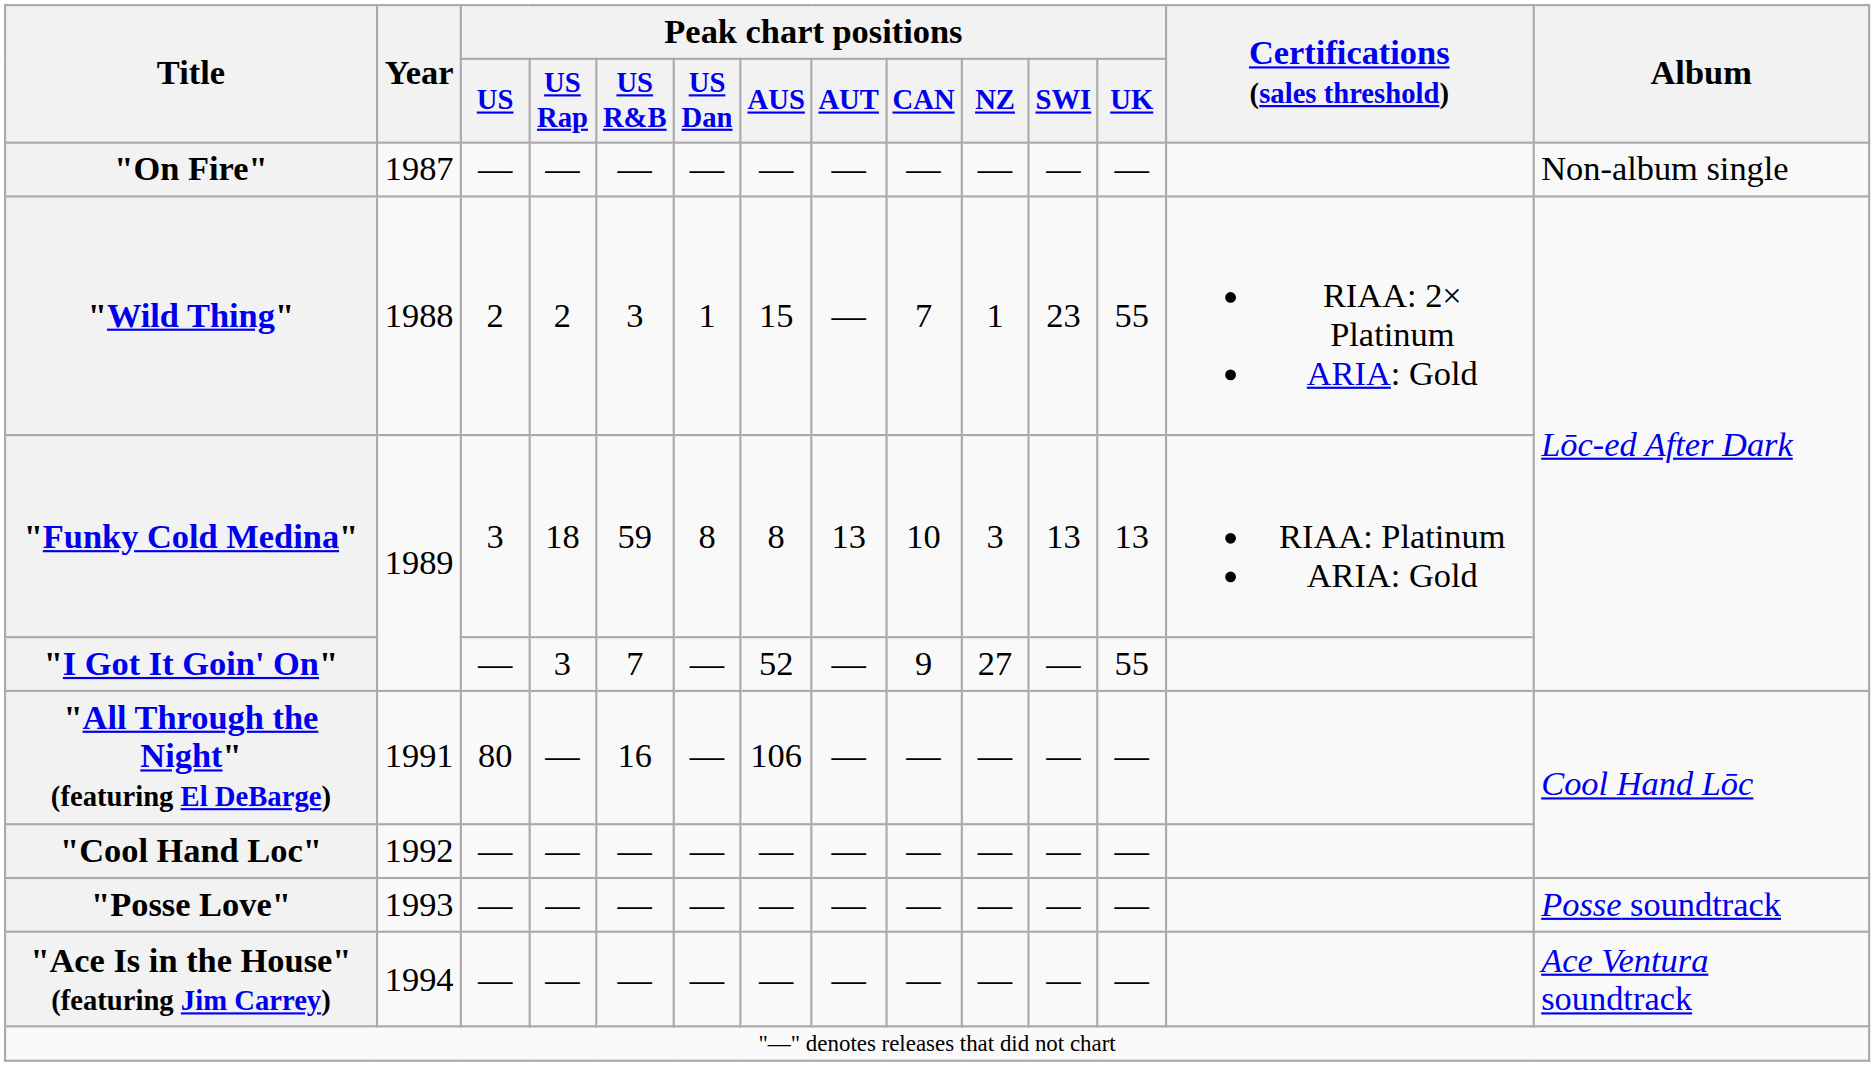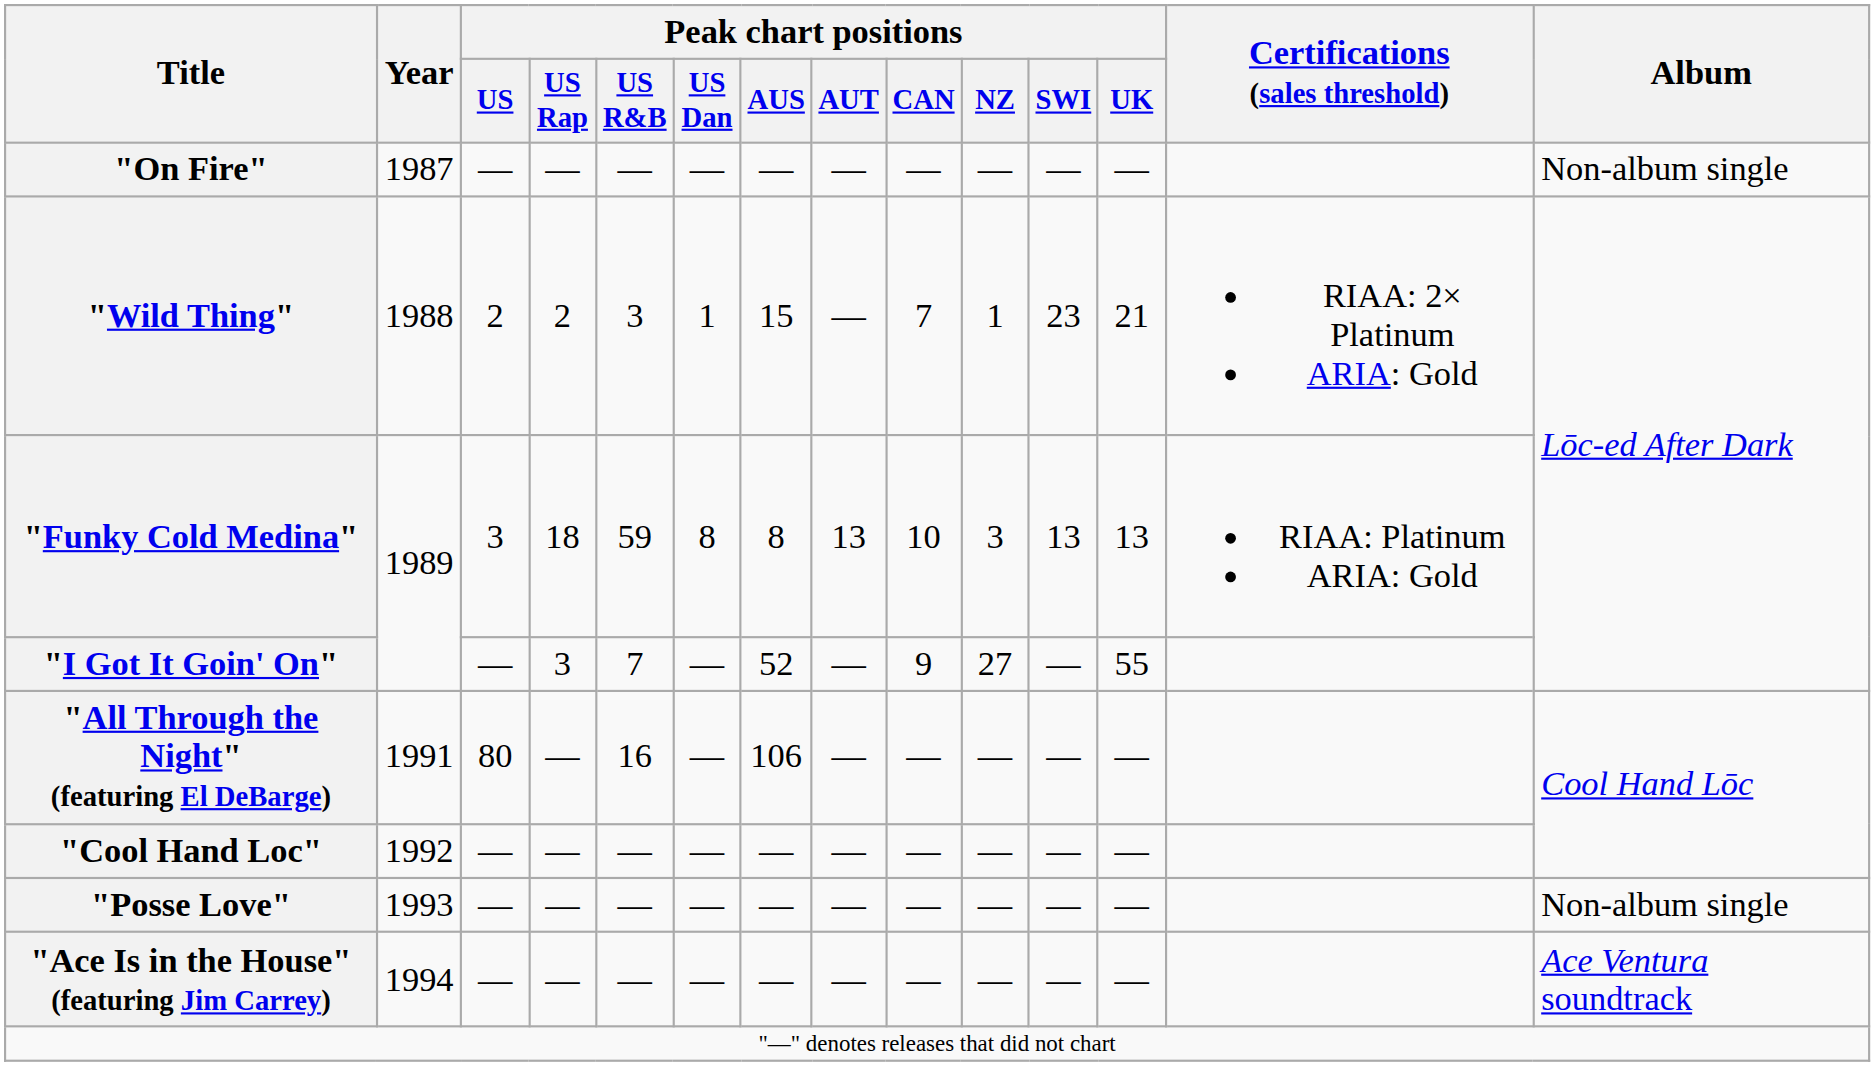"Wild Thing" | Peak chart positions / UK: 55 -> 21
"Posse Love" | Album: Posse soundtrack -> Non-album single
